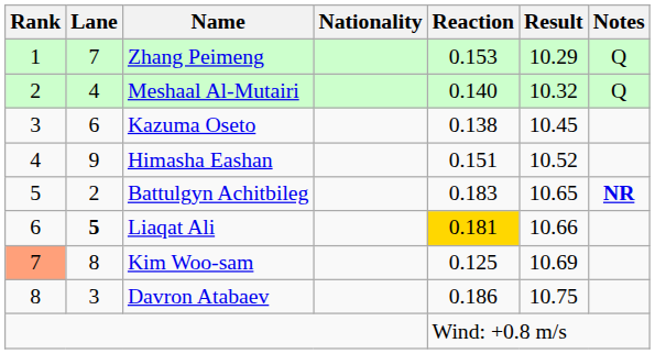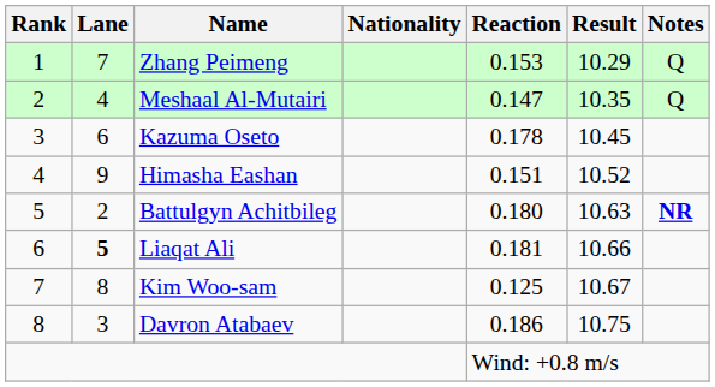Meshaal Al-Mutairi | Reaction: 0.140 -> 0.147
Meshaal Al-Mutairi | Result: 10.32 -> 10.35
Kazuma Oseto | Reaction: 0.138 -> 0.178
Battulgyn Achitbileg | Reaction: 0.183 -> 0.180
Battulgyn Achitbileg | Result: 10.65 -> 10.63
Liaqat Ali | Reaction: gold background -> no background
Kim Woo-sam | Rank: lightsalmon background -> no background
Kim Woo-sam | Result: 10.69 -> 10.67
